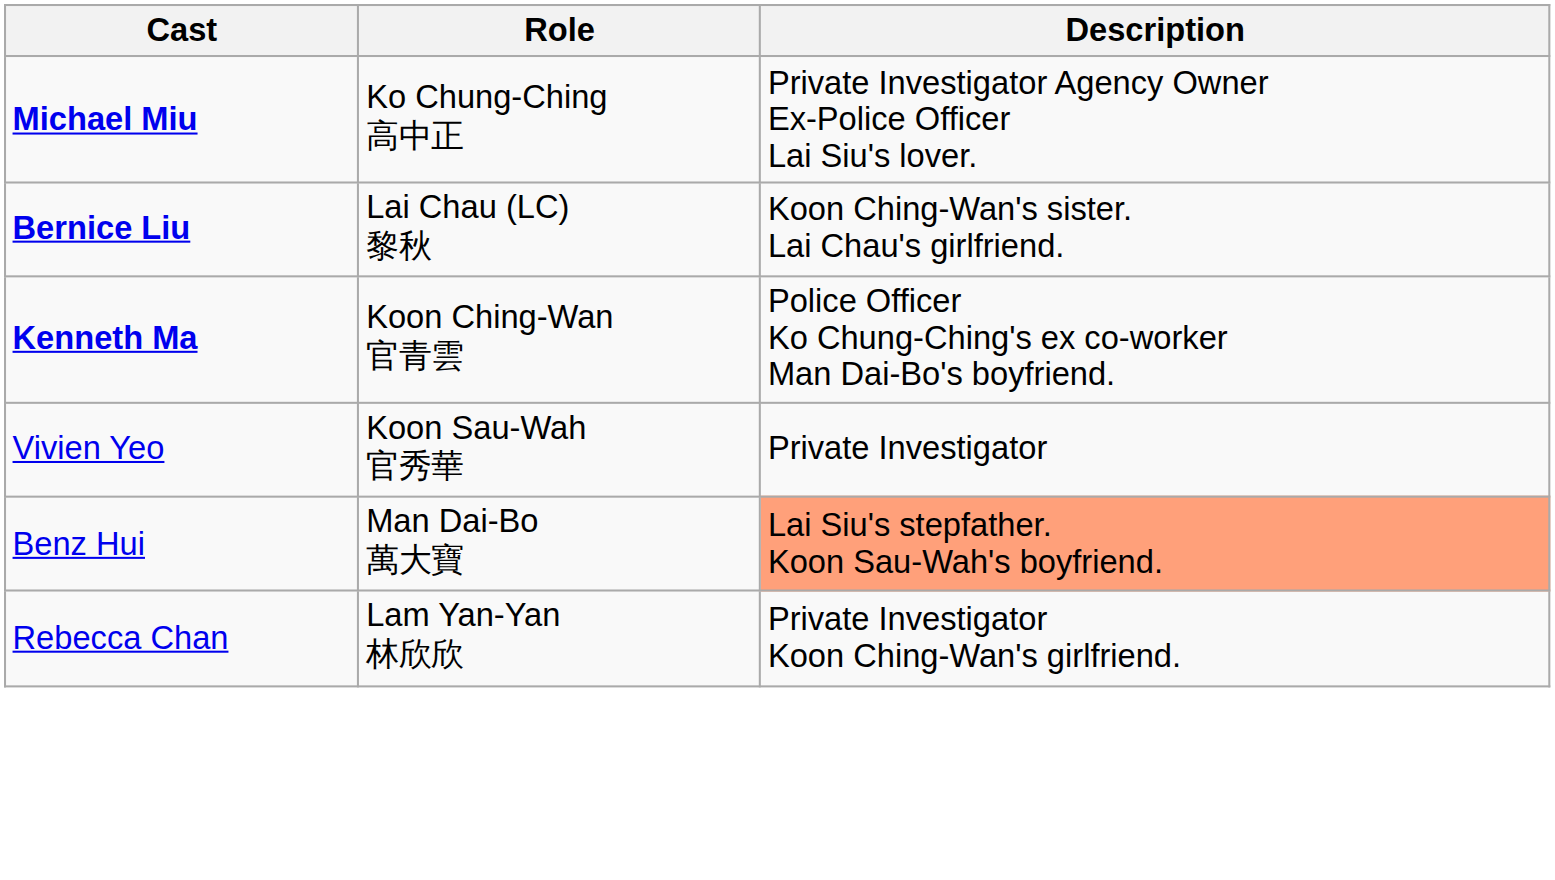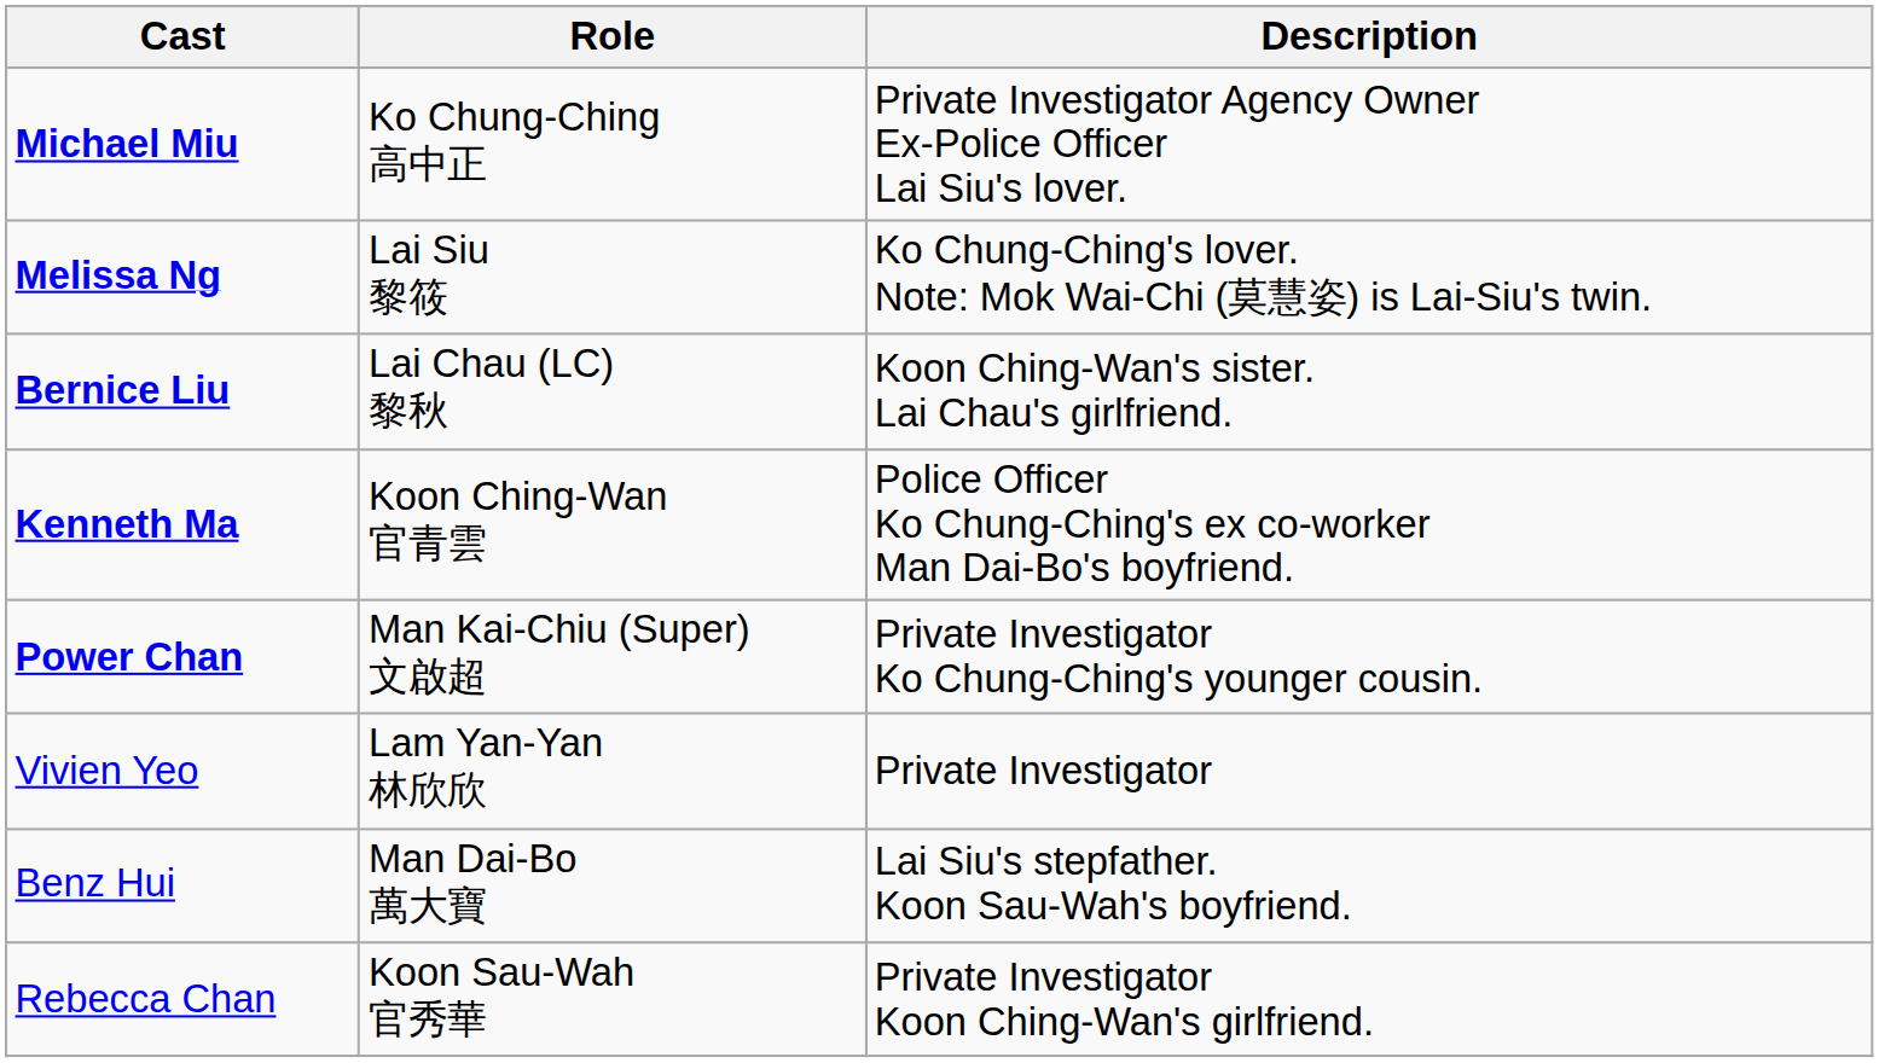+ row: Melissa Ng | Lai Siu 黎筱 | Ko Chung-Ching's lover. Note: Mok Wai-Chi (莫慧姿) is Lai-Siu's twin.
+ row: Power Chan | Man Kai-Chiu (Super) 文啟超 | Private Investigator Ko Chung-Ching's younger cousin.
Vivien Yeo | Role: Koon Sau-Wah 官秀華 -> Lam Yan-Yan 林欣欣
Benz Hui | Description: lightsalmon background -> no background
Rebecca Chan | Role: Lam Yan-Yan 林欣欣 -> Koon Sau-Wah 官秀華
